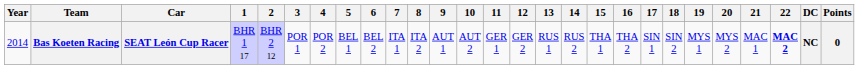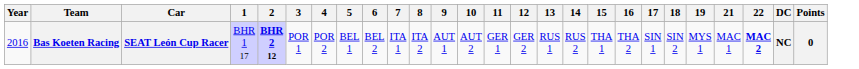- column: 20 | MYS 2
Bas Koeten Racing | Year: 2014 -> 2016
Bas Koeten Racing | 2: normal -> bold
